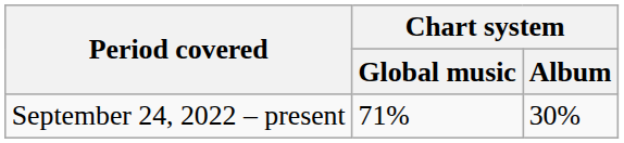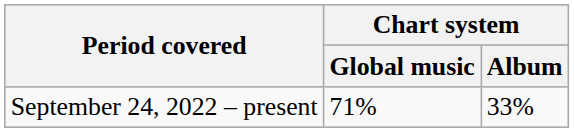September 24, 2022 – present | Chart system / Album: 30% -> 33%
